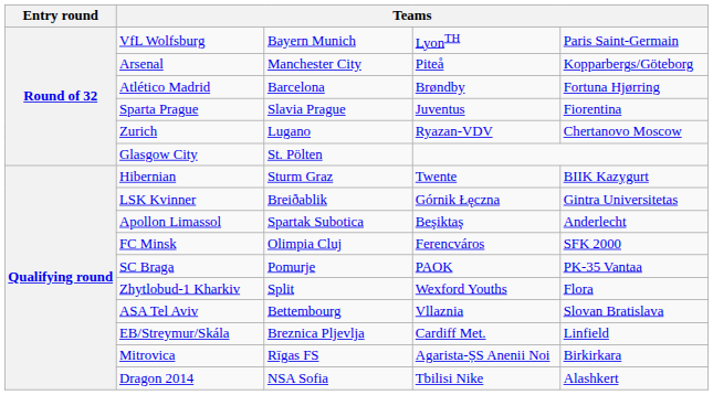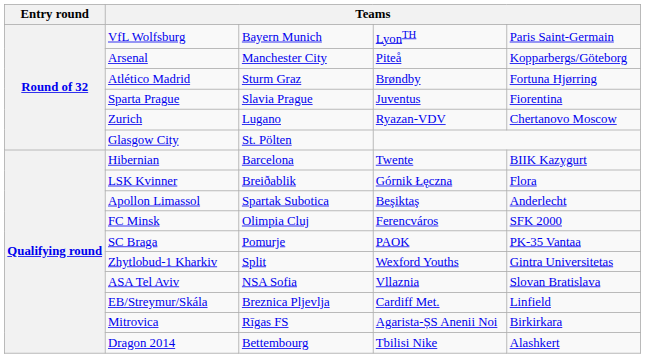Atlético Madrid | column 3: Barcelona -> Sturm Graz
Hibernian | column 3: Sturm Graz -> Barcelona
LSK Kvinner | column 5: Gintra Universitetas -> Flora
Zhytlobud-1 Kharkiv | column 5: Flora -> Gintra Universitetas
ASA Tel Aviv | column 3: Bettembourg -> NSA Sofia
Dragon 2014 | column 3: NSA Sofia -> Bettembourg
